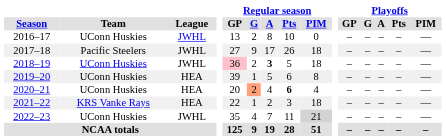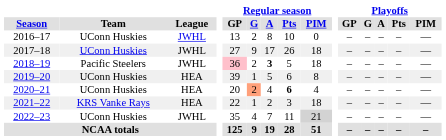2017–18 | Team: Pacific Steelers -> UConn Huskies
2018–19 | Team: UConn Huskies -> Pacific Steelers
